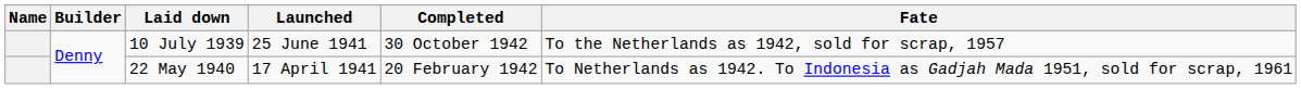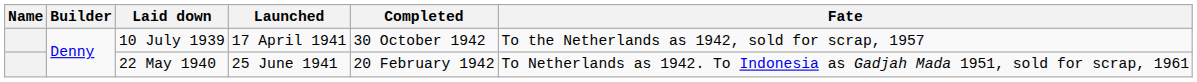10 July 1939 | Launched: 25 June 1941 -> 17 April 1941
22 May 1940 | Launched: 17 April 1941 -> 25 June 1941
